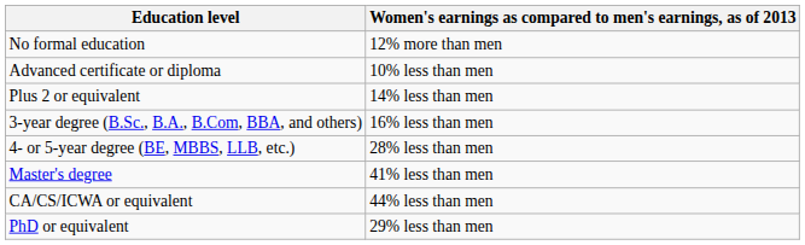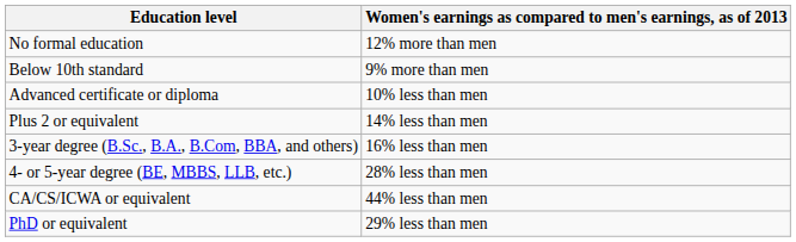+ row: Below 10th standard | 9% more than men
- row: Master's degree | 41% less than men
